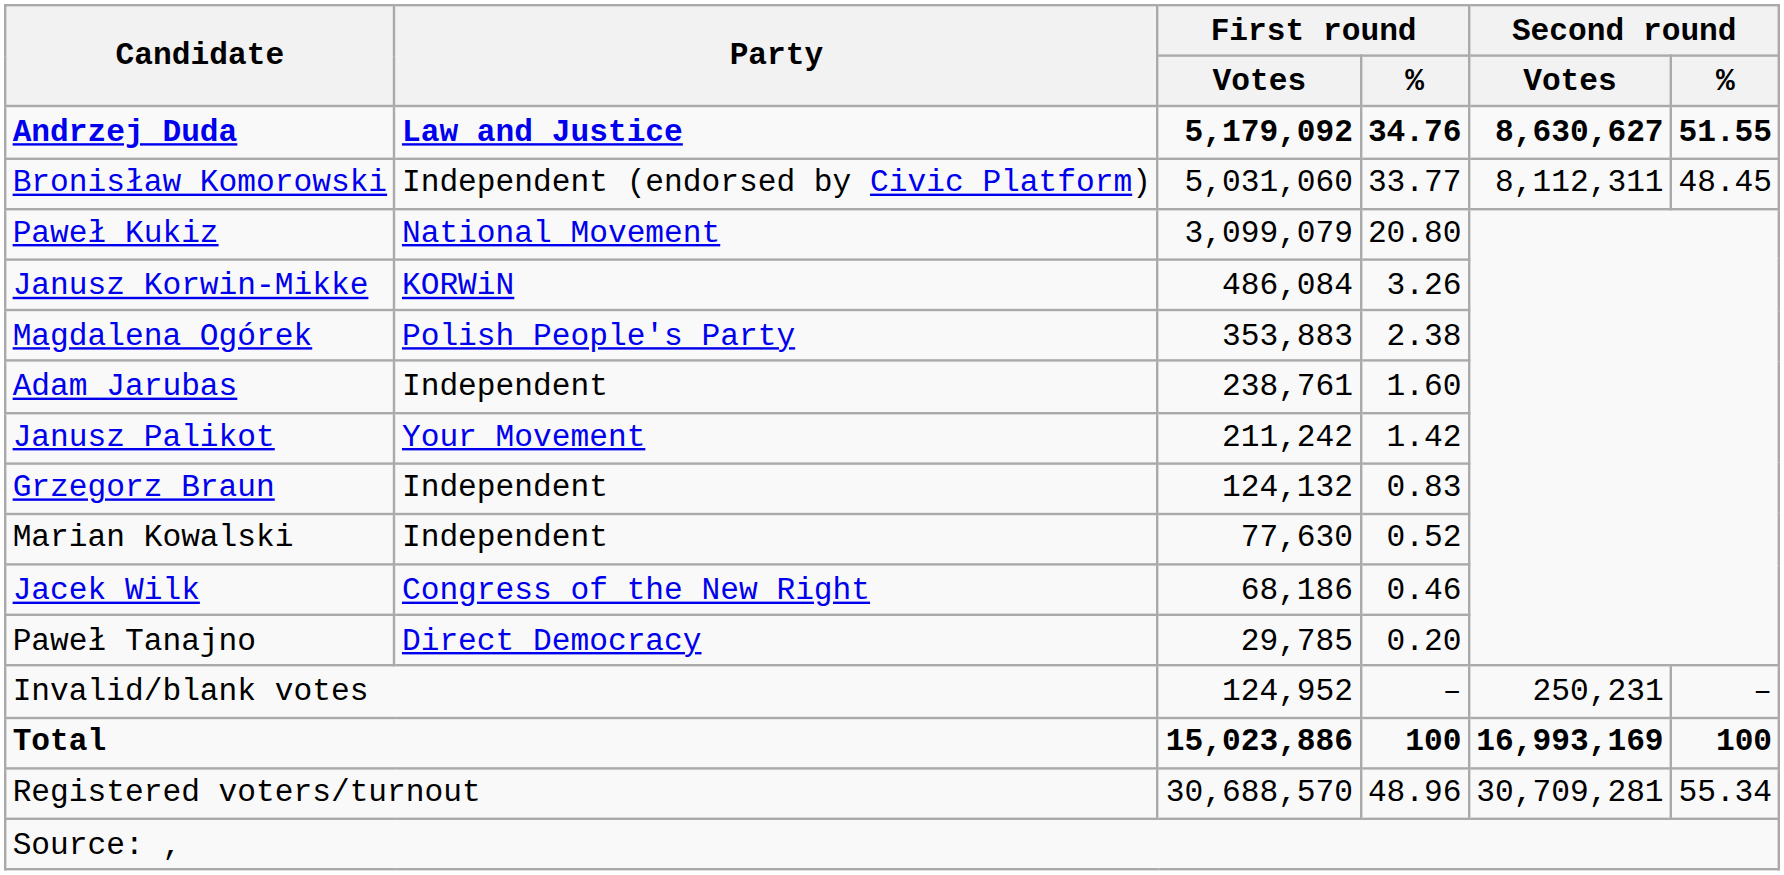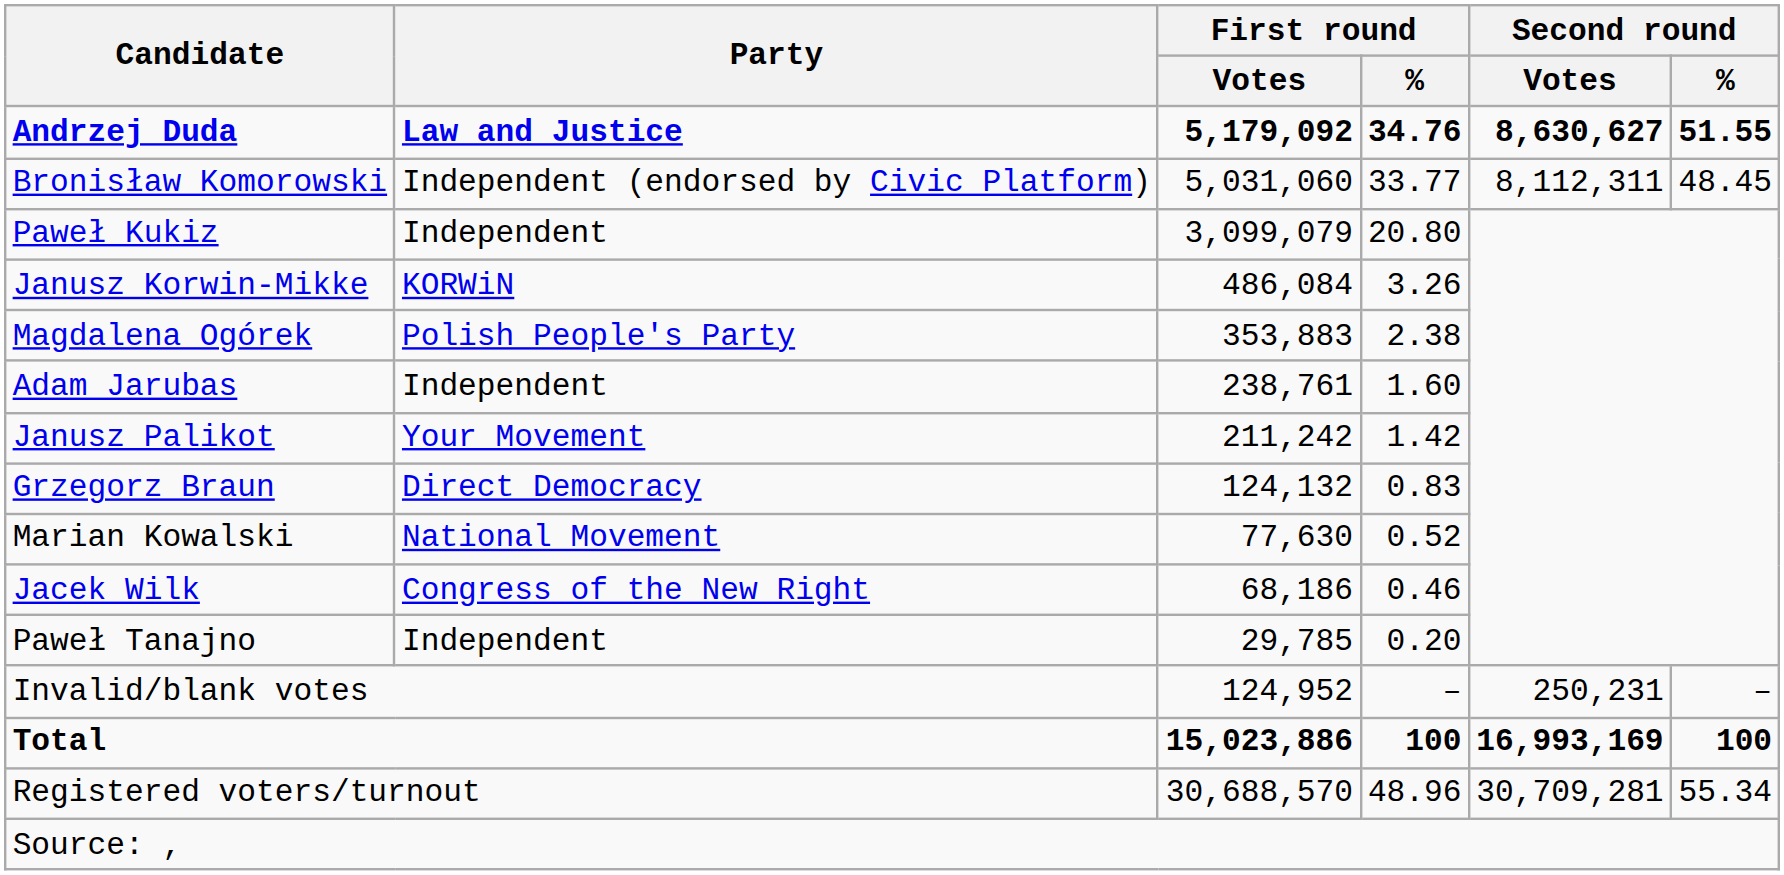Paweł Kukiz | Party: National Movement -> Independent
Grzegorz Braun | Party: Independent -> Direct Democracy
Marian Kowalski | Party: Independent -> National Movement
Paweł Tanajno | Party: Direct Democracy -> Independent
